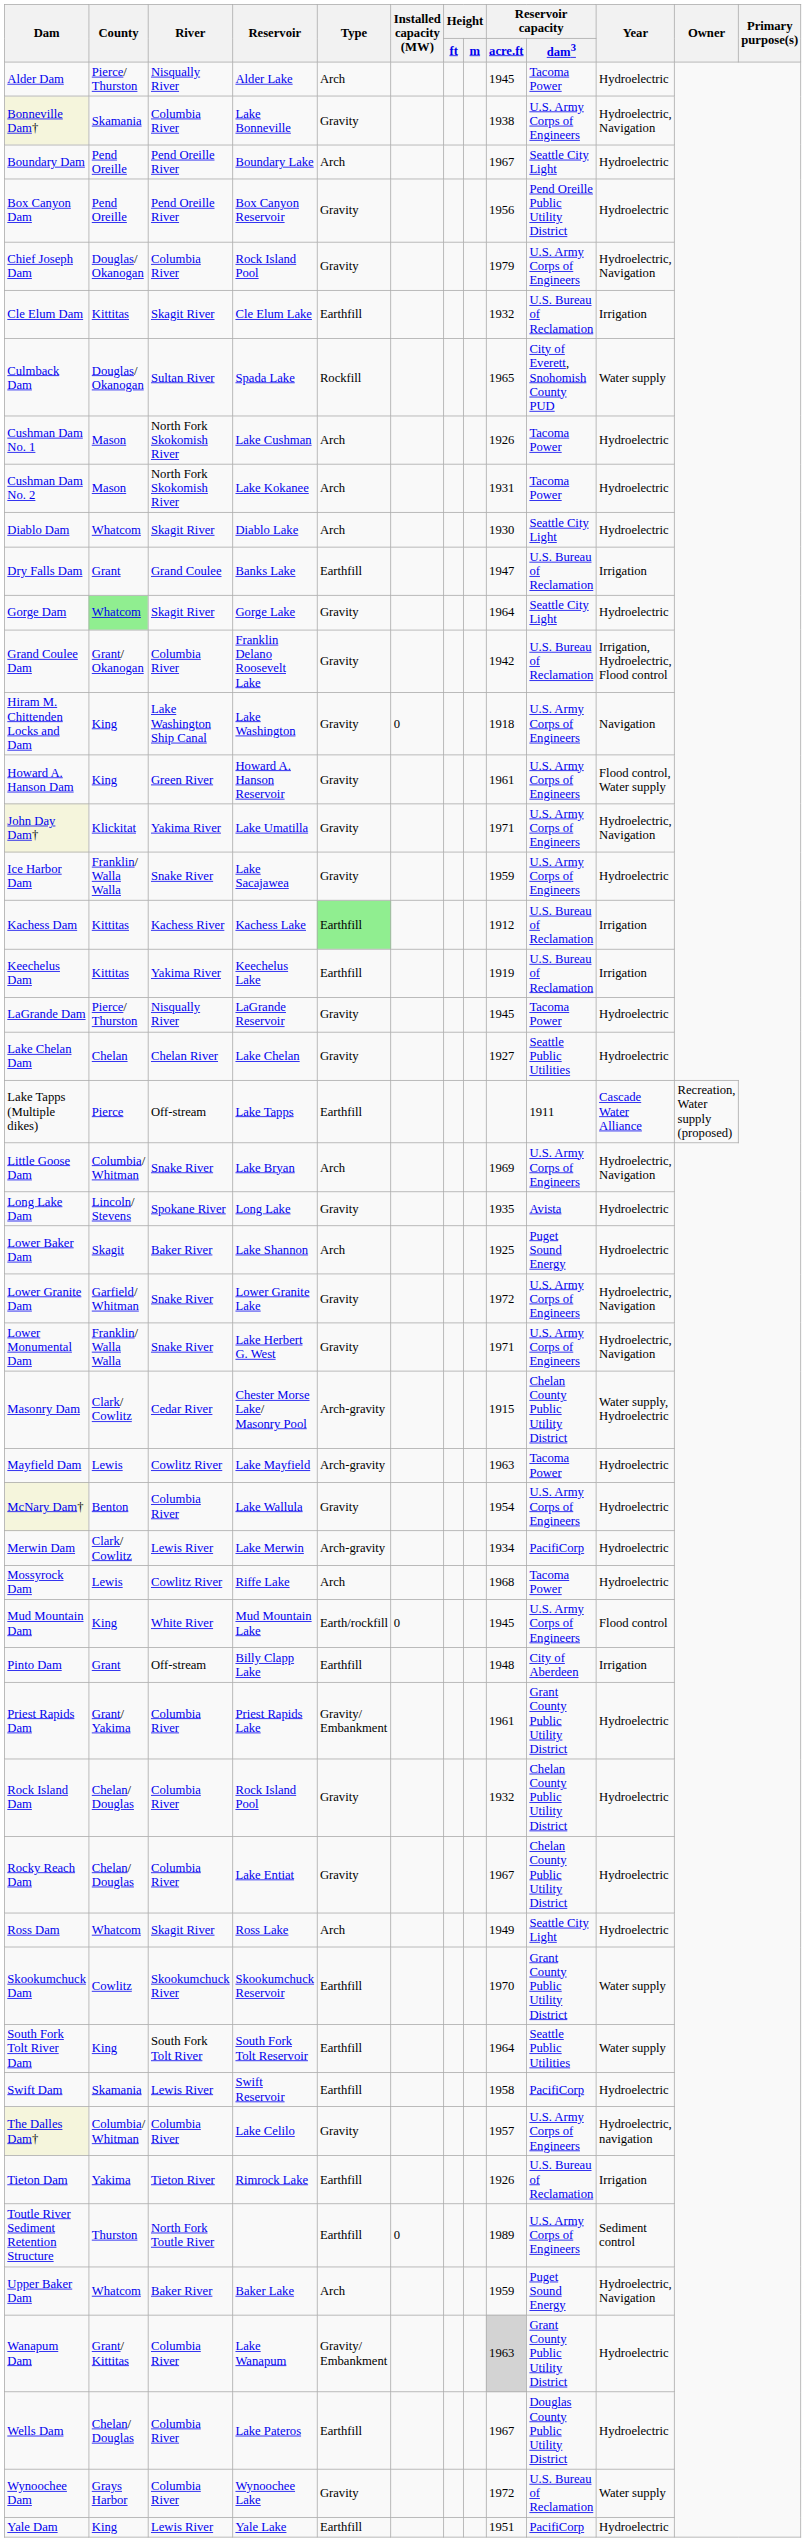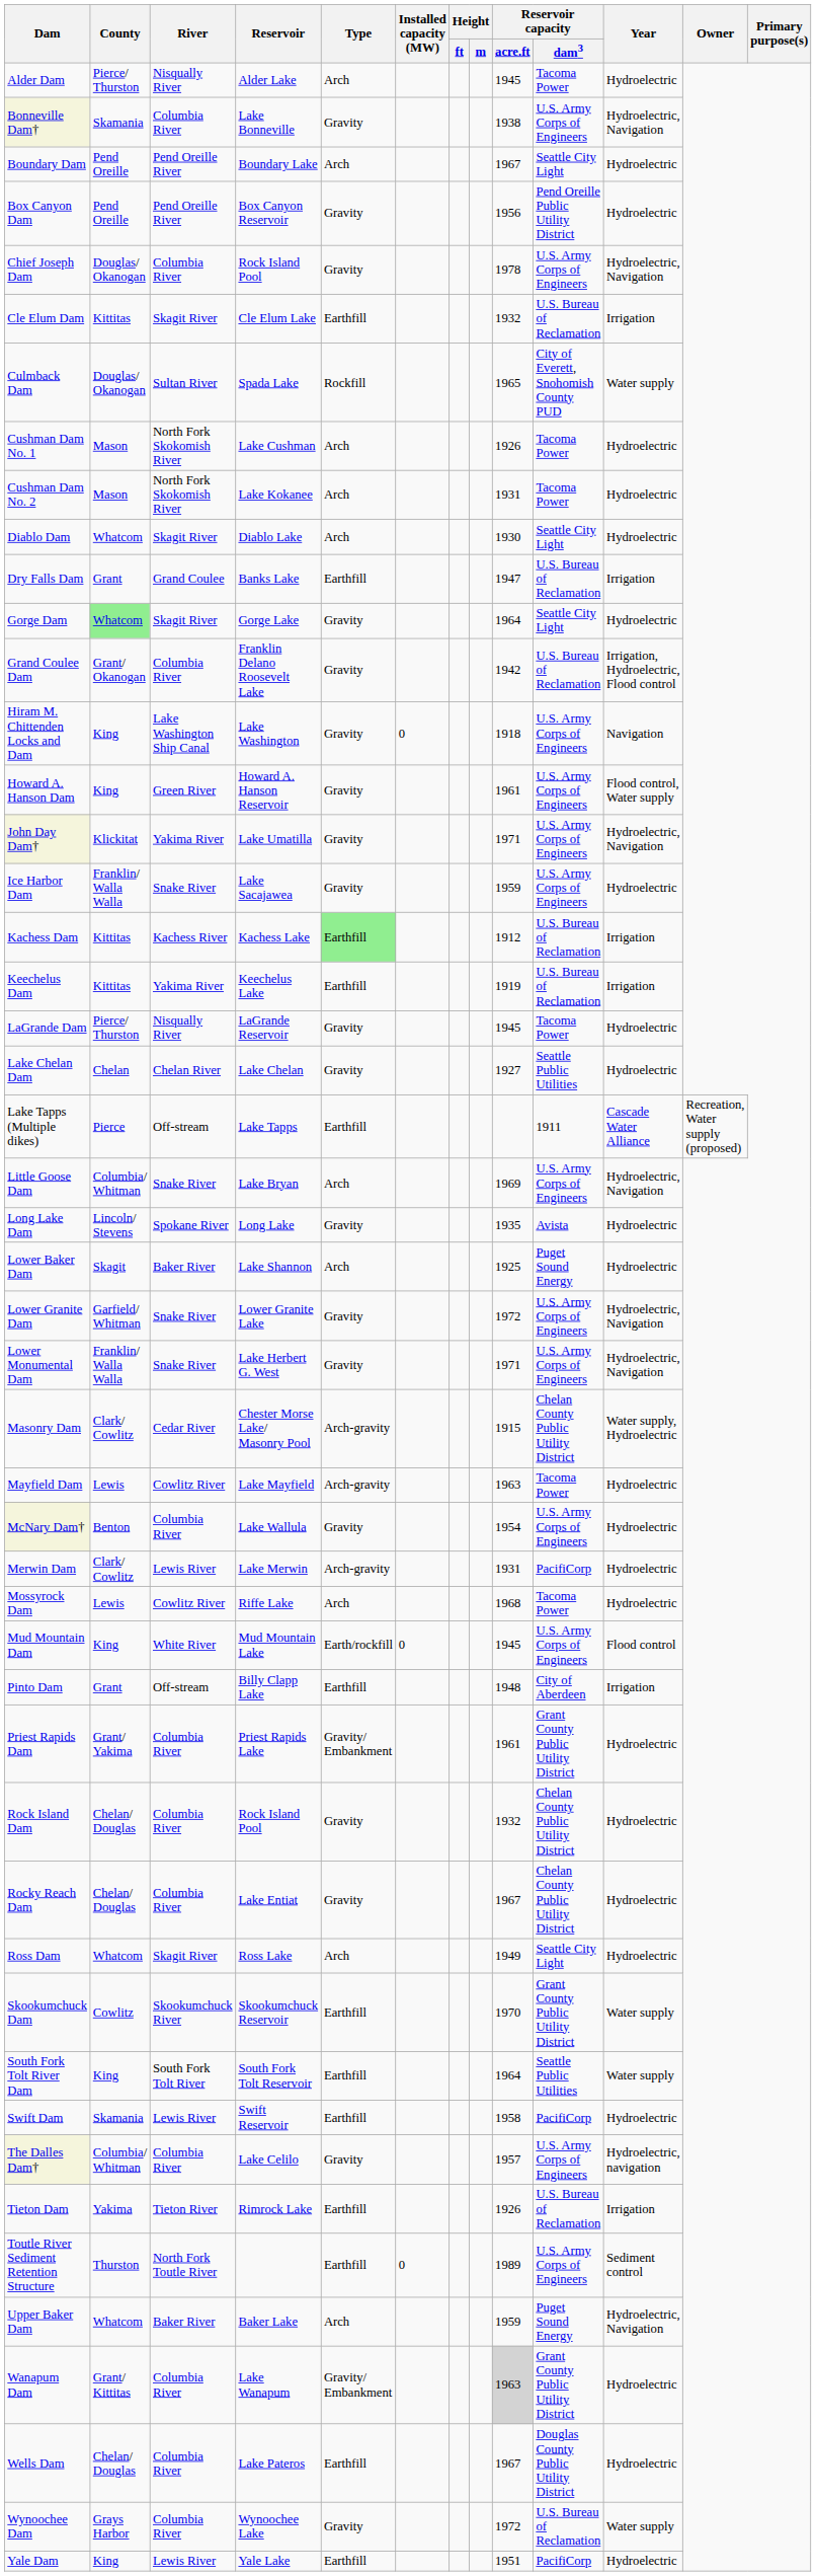Chief Joseph Dam | Reservoir capacity / acre.ft: 1979 -> 1978
Merwin Dam | Reservoir capacity / acre.ft: 1934 -> 1931
